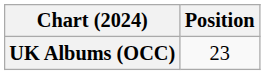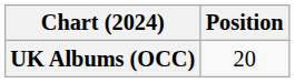UK Albums (OCC) | Position: 23 -> 20
